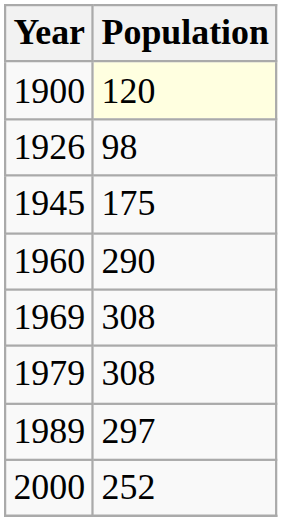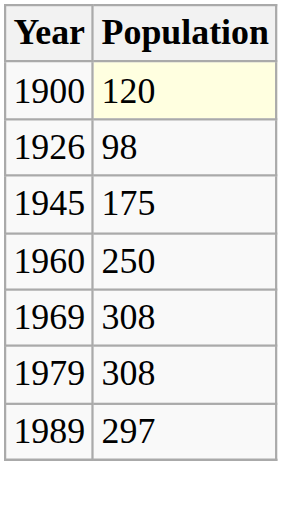1960 | Population: 290 -> 250
- row: 2000 | 252
